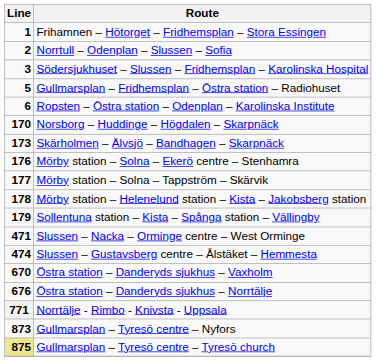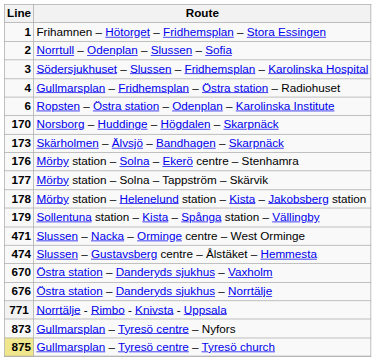Gullmarsplan – Fridhemsplan – Östra station – Radiohuset | Line: 5 -> 4
